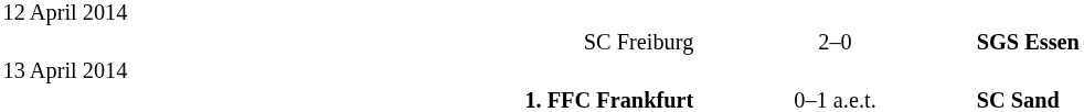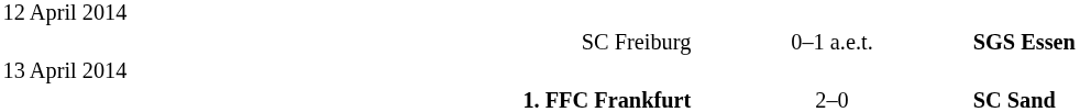SC Freiburg | column 2: 2–0 -> 0–1 a.e.t.
1. FFC Frankfurt | column 2: 0–1 a.e.t. -> 2–0
